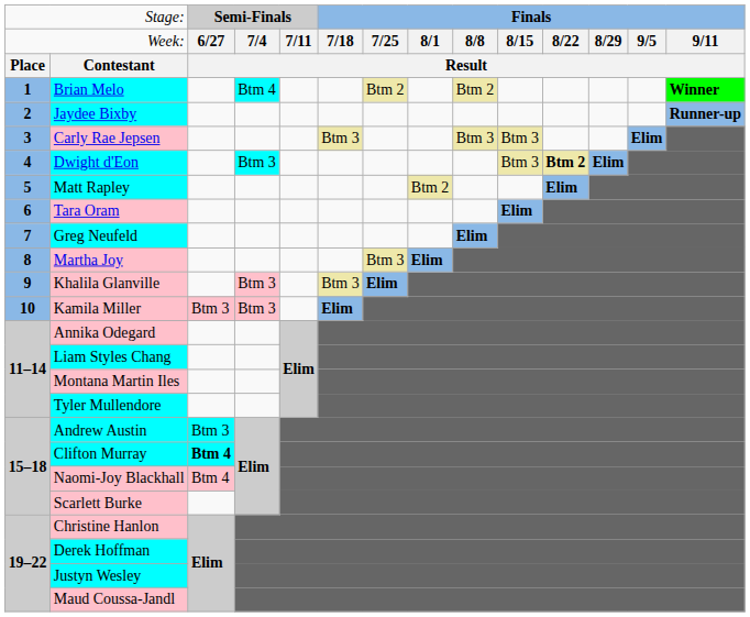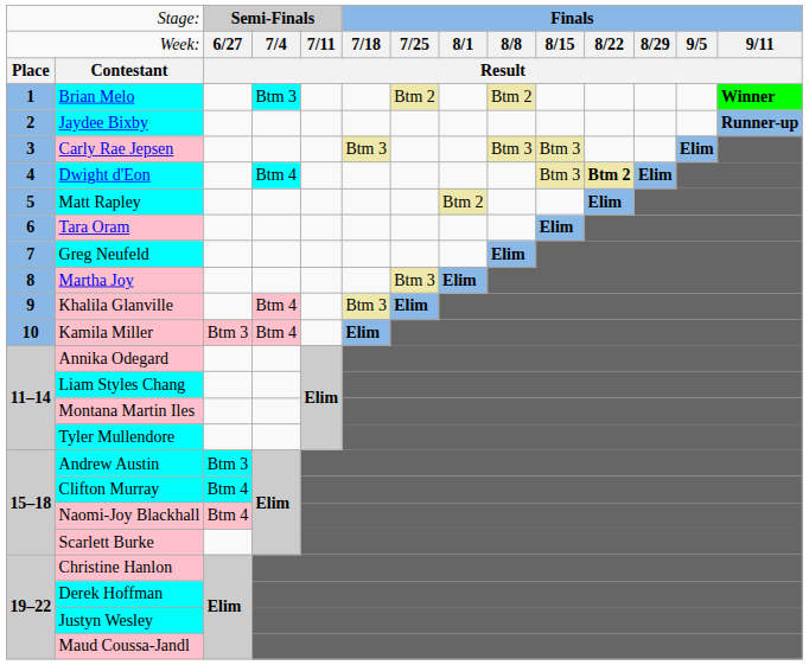Brian Melo | column 4: Btm 4 -> Btm 3
Dwight d'Eon | column 4: Btm 3 -> Btm 4
Khalila Glanville | column 4: Btm 3 -> Btm 4
Kamila Miller | column 4: Btm 3 -> Btm 4
Clifton Murray | column 3: bold -> normal
